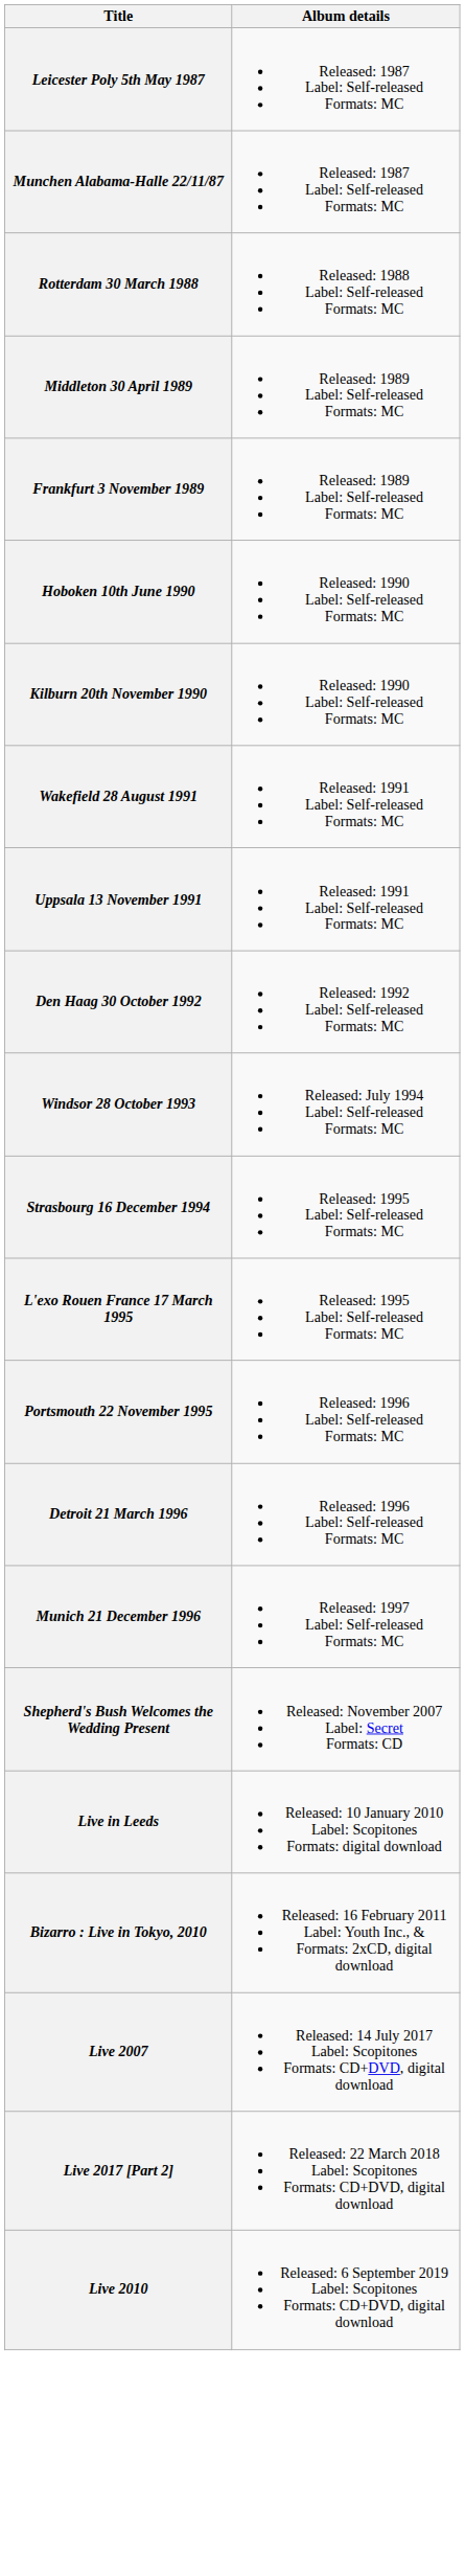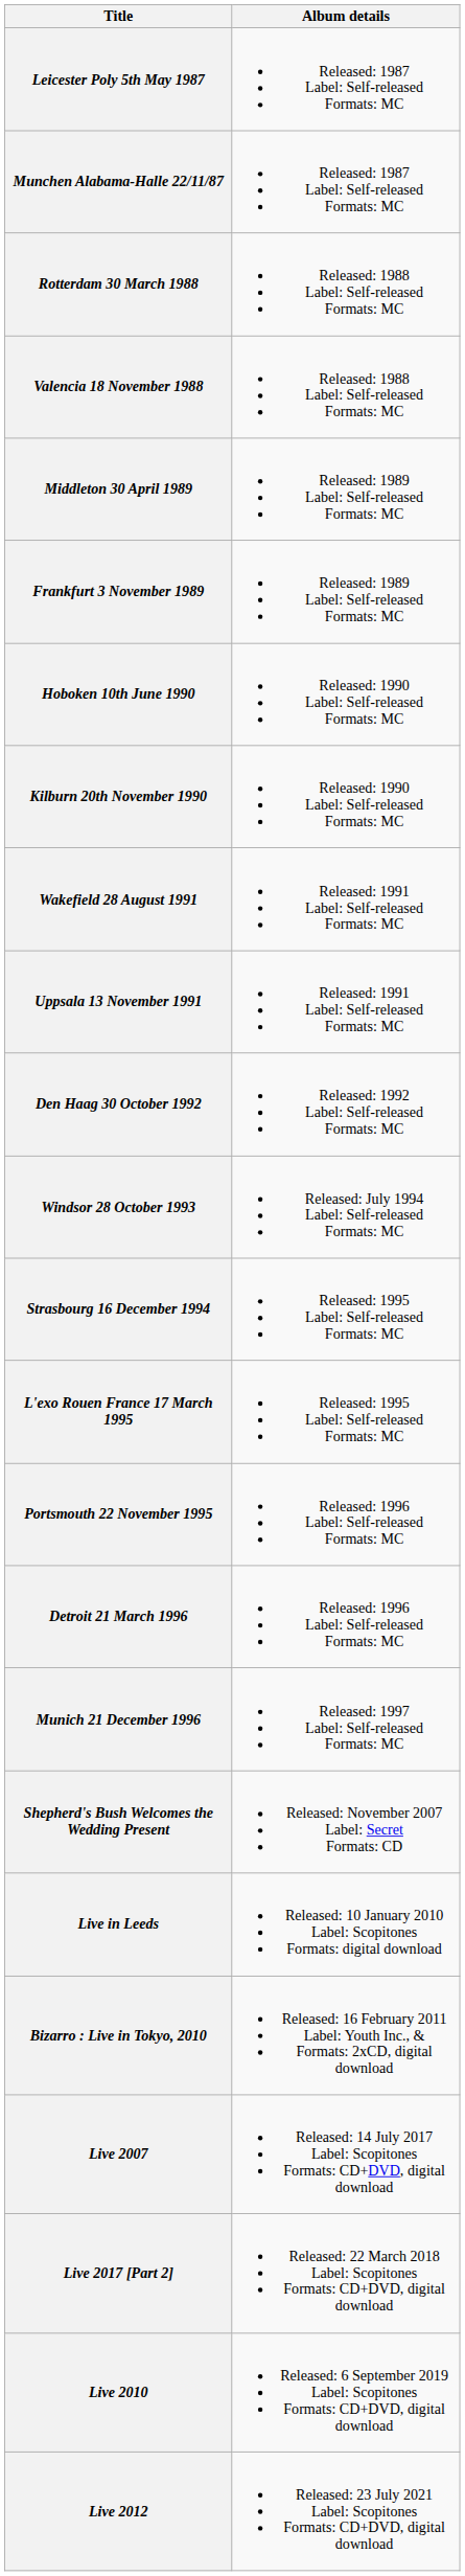+ row: Valencia 18 November 1988 | Released: 1988 Label: Self-released Formats: MC
+ row: Live 2012 | Released: 23 July 2021 Label: Scopitones Formats: CD+DVD, digital download
